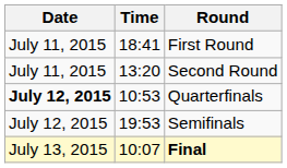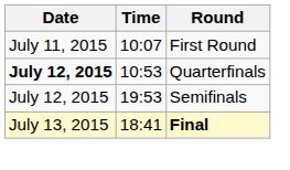First Round | Time: 18:41 -> 10:07
- row: July 11, 2015 | 13:20 | Second Round
Final | Time: 10:07 -> 18:41
